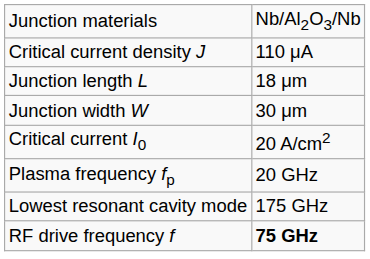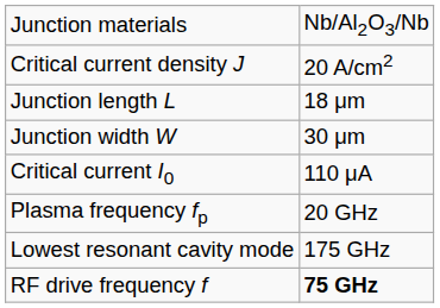Critical current density J | column 2: 110 μA -> 20 A/cm2
Critical current I0 | column 2: 20 A/cm2 -> 110 μA
